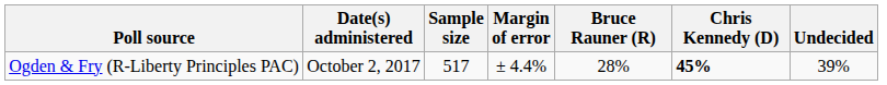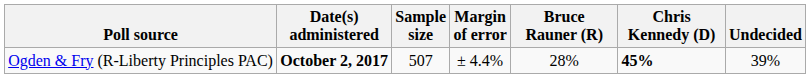Ogden & Fry (R-Liberty Principles PAC) | Date(s) administered: normal -> bold
Ogden & Fry (R-Liberty Principles PAC) | Sample size: 517 -> 507
